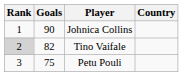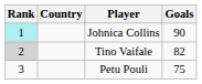columns swapped: Country <-> Goals
Johnica Collins | Rank: no background -> paleturquoise background
